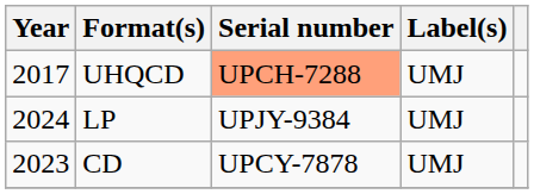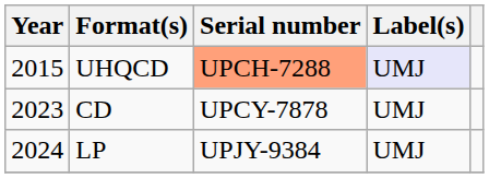UHQCD | Year: 2017 -> 2015
UHQCD | Label(s): no background -> lavender background
rows swapped: CD <-> LP
